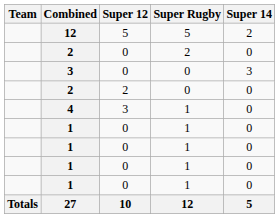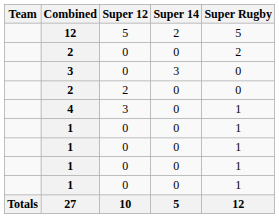columns swapped: Super 14 <-> Super Rugby
